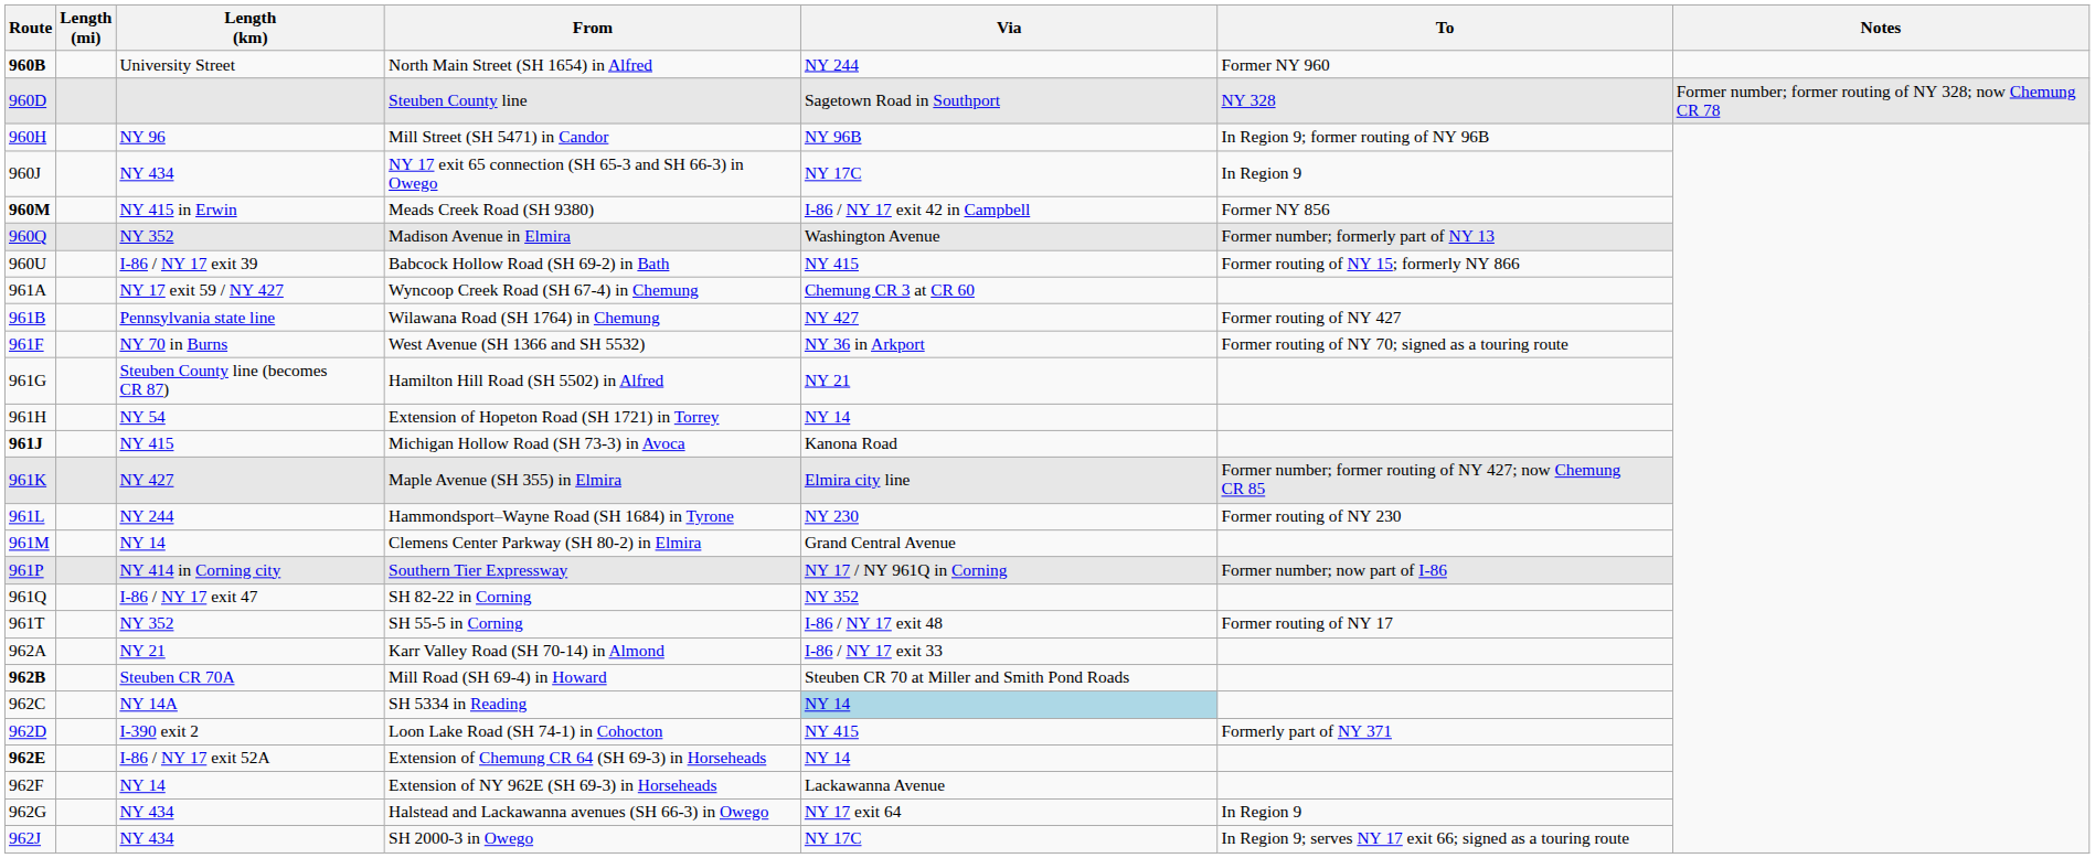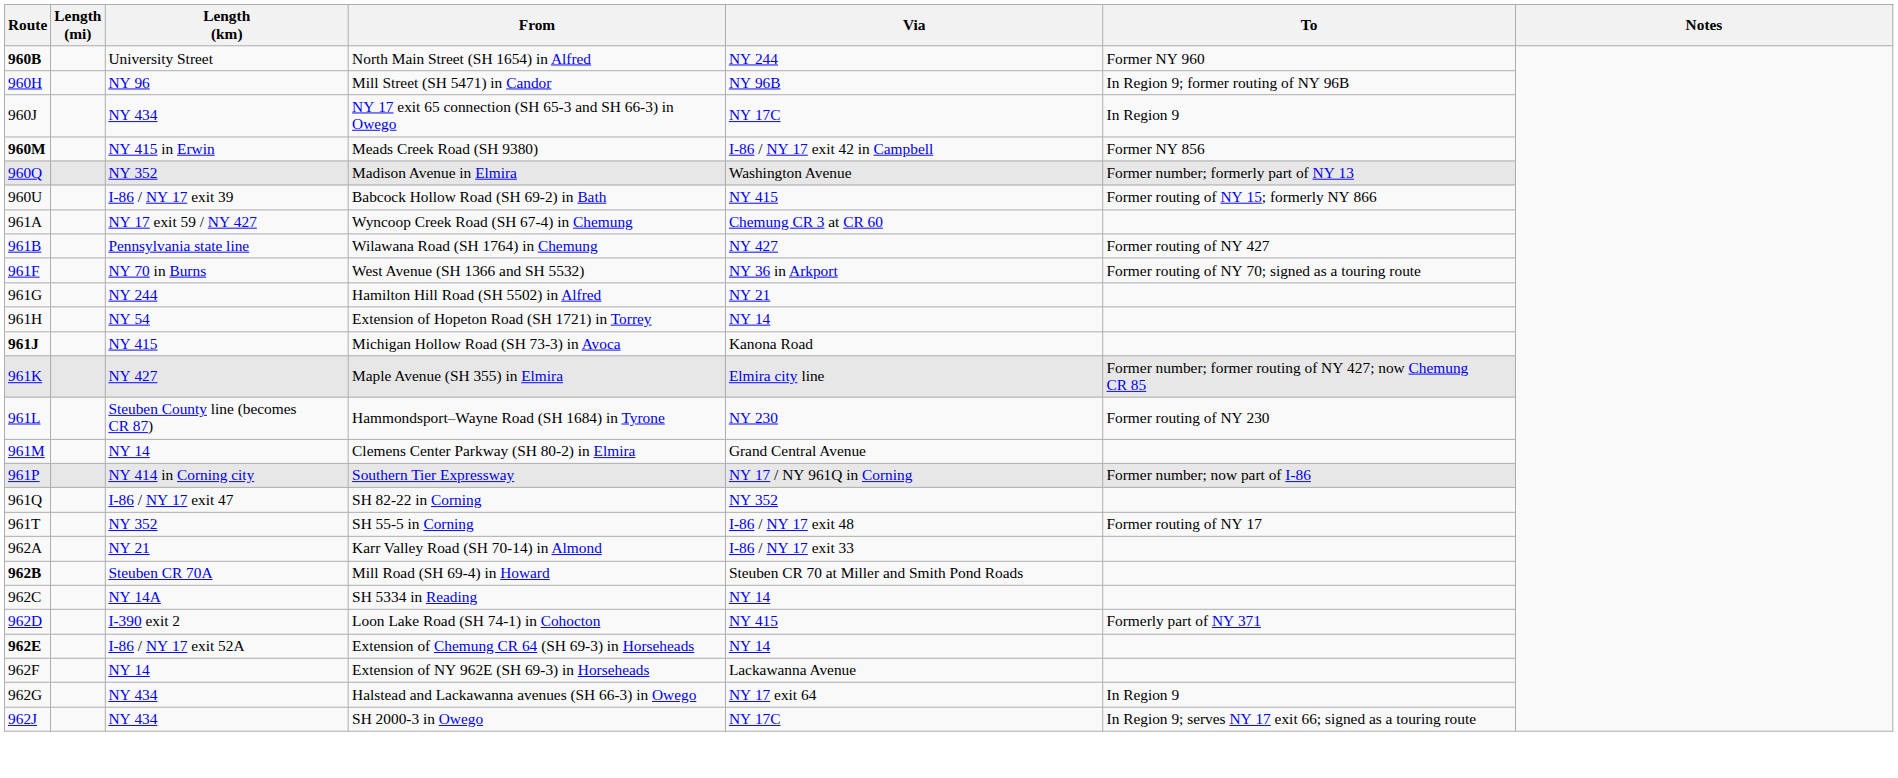- row: 960D | Steuben County line | Sagetown Road in Southport | NY 328 | Former number; former routing of NY 328; now Chemung CR 78
Hamilton Hill Road (SH 5502) in Alfred | Length (km): Steuben County line (becomes CR 87) -> NY 244
Hammondsport–Wayne Road (SH 1684) in Tyrone | Length (km): NY 244 -> Steuben County line (becomes CR 87)
SH 5334 in Reading | Via: lightblue background -> no background
